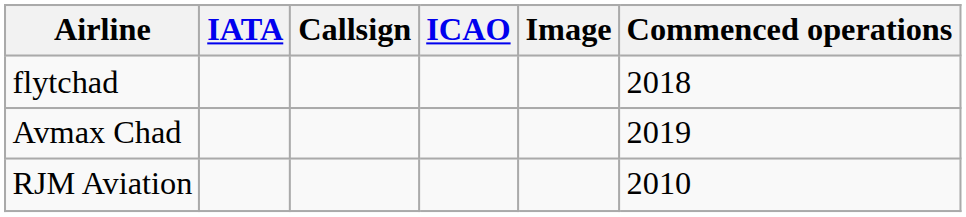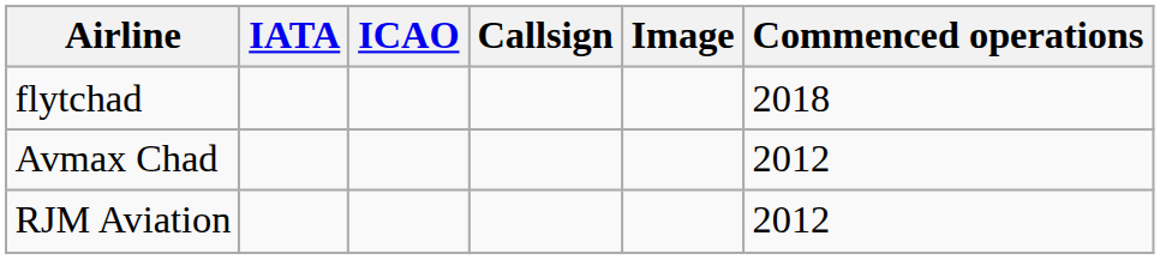columns swapped: ICAO <-> Callsign
Avmax Chad | Commenced operations: 2019 -> 2012
RJM Aviation | Commenced operations: 2010 -> 2012
